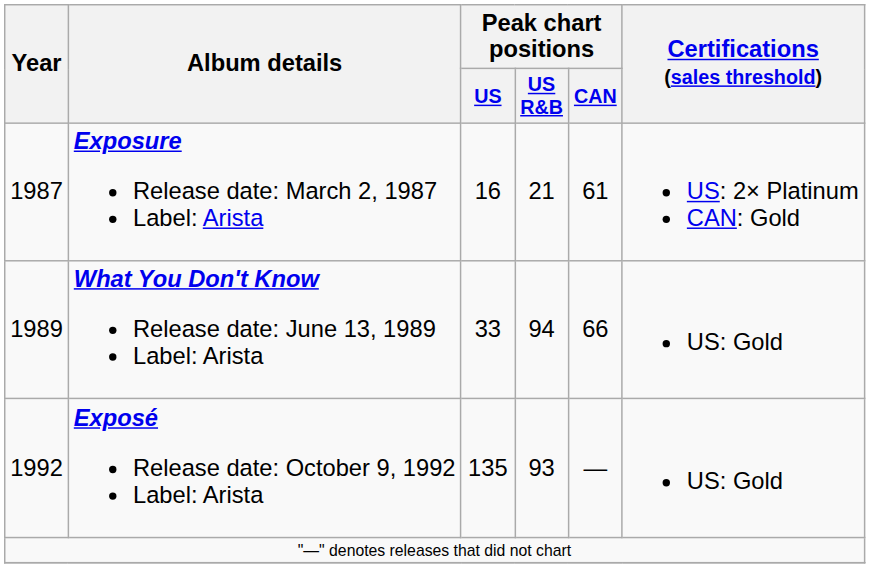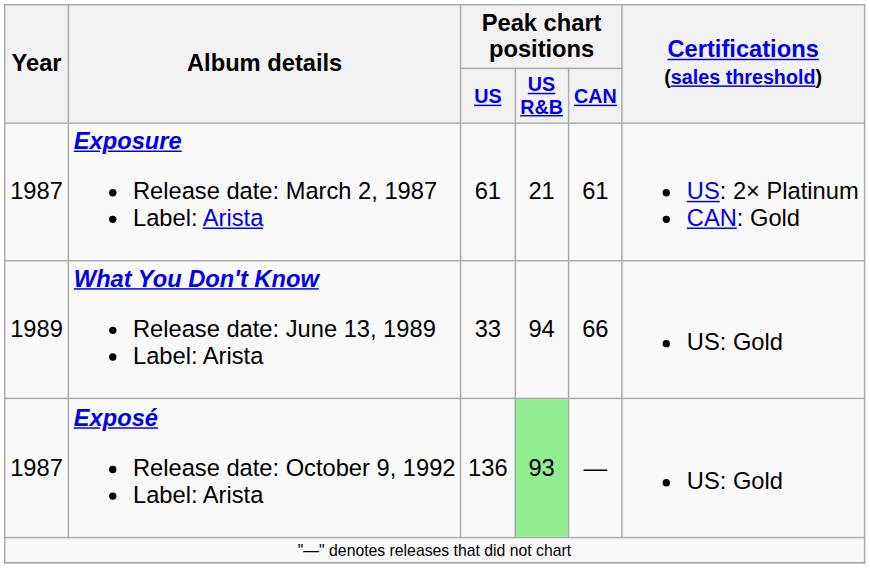Exposure Release date: March 2, 1987 Label: Arista | Peak chart positions / US: 16 -> 61
Exposé Release date: October 9, 1992 Label: Arista | Year: 1992 -> 1987
Exposé Release date: October 9, 1992 Label: Arista | Peak chart positions / US: 135 -> 136
Exposé Release date: October 9, 1992 Label: Arista | Peak chart positions / US R&B: no background -> lightgreen background
